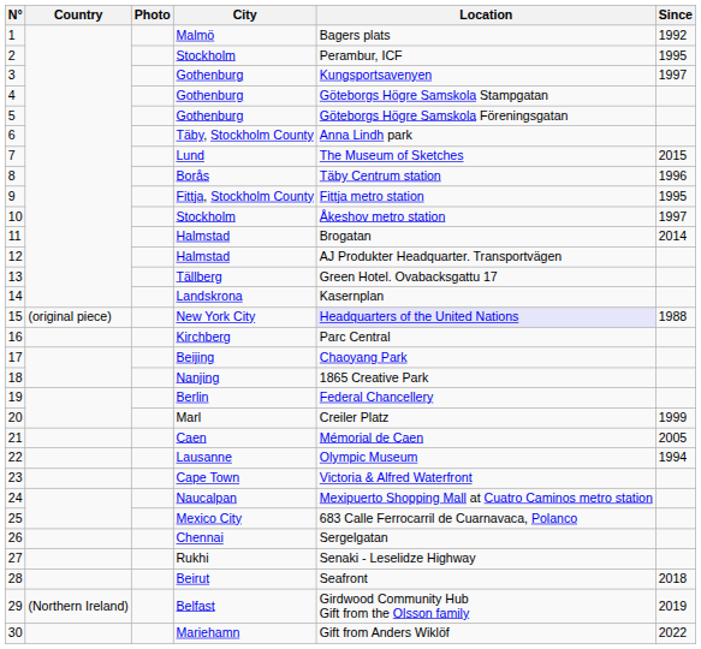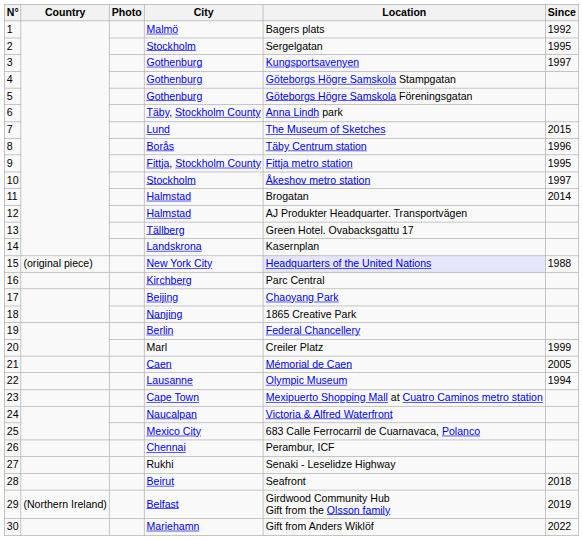2 | Location: Perambur, ICF -> Sergelgatan
23 | Location: Victoria & Alfred Waterfront -> Mexipuerto Shopping Mall at Cuatro Caminos metro station
24 | Location: Mexipuerto Shopping Mall at Cuatro Caminos metro station -> Victoria & Alfred Waterfront
26 | Location: Sergelgatan -> Perambur, ICF
